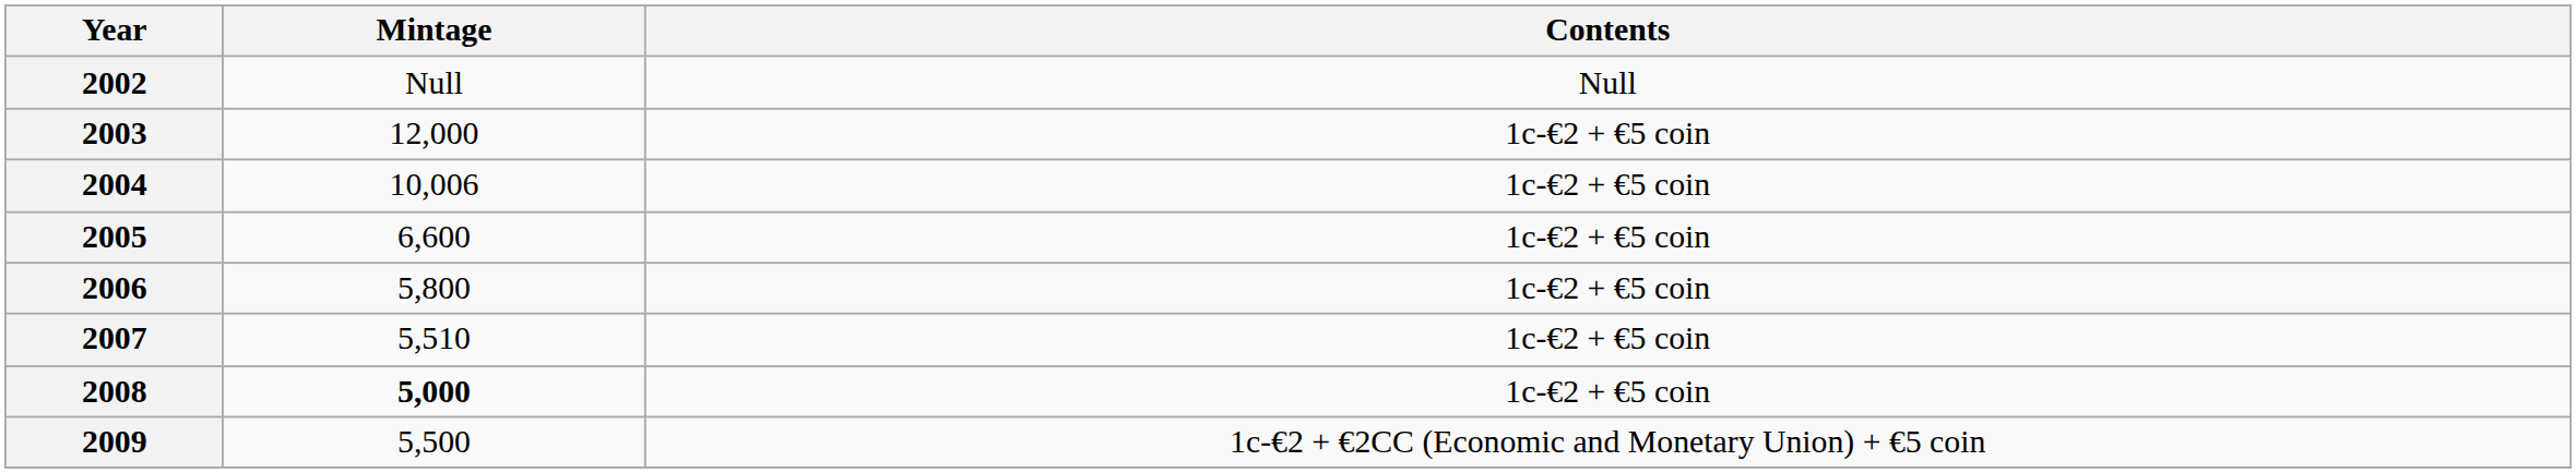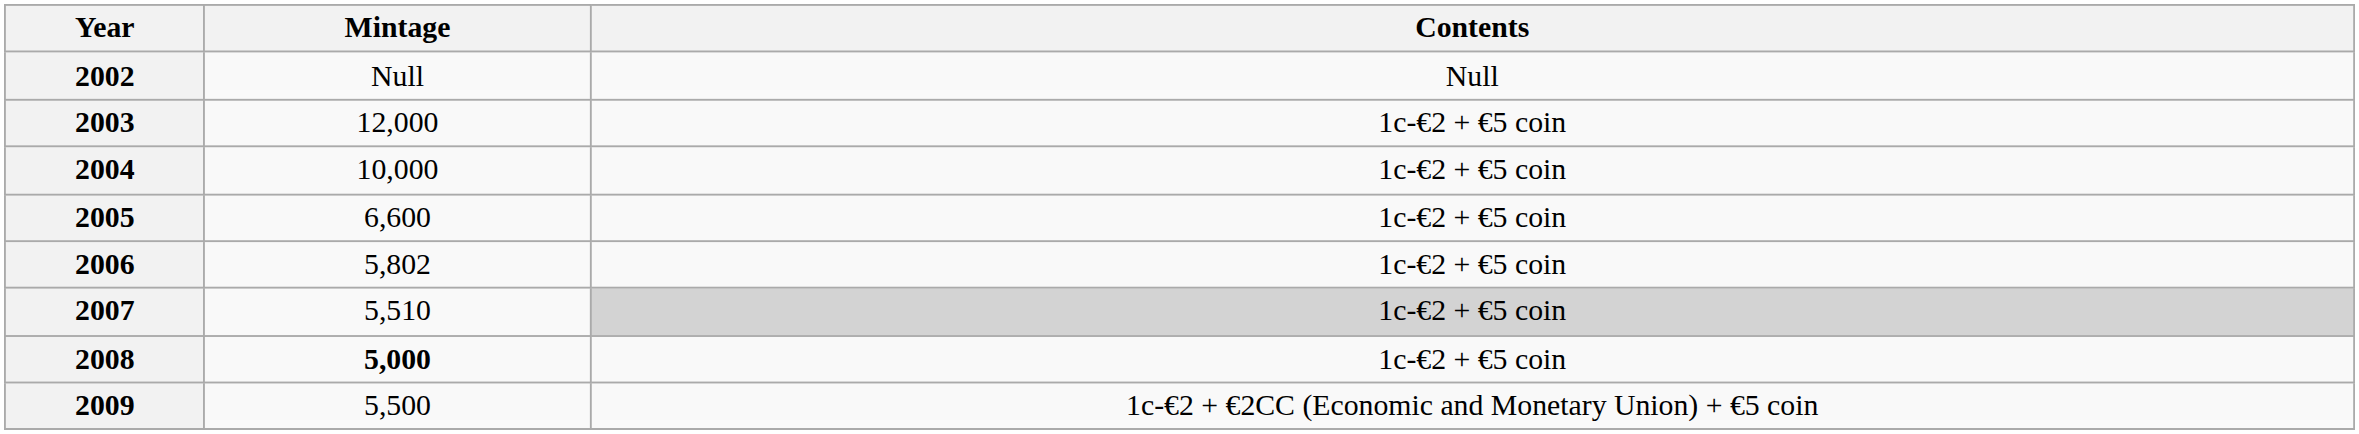2004 | Mintage: 10,006 -> 10,000
2006 | Mintage: 5,800 -> 5,802
2007 | Contents: no background -> lightgrey background
